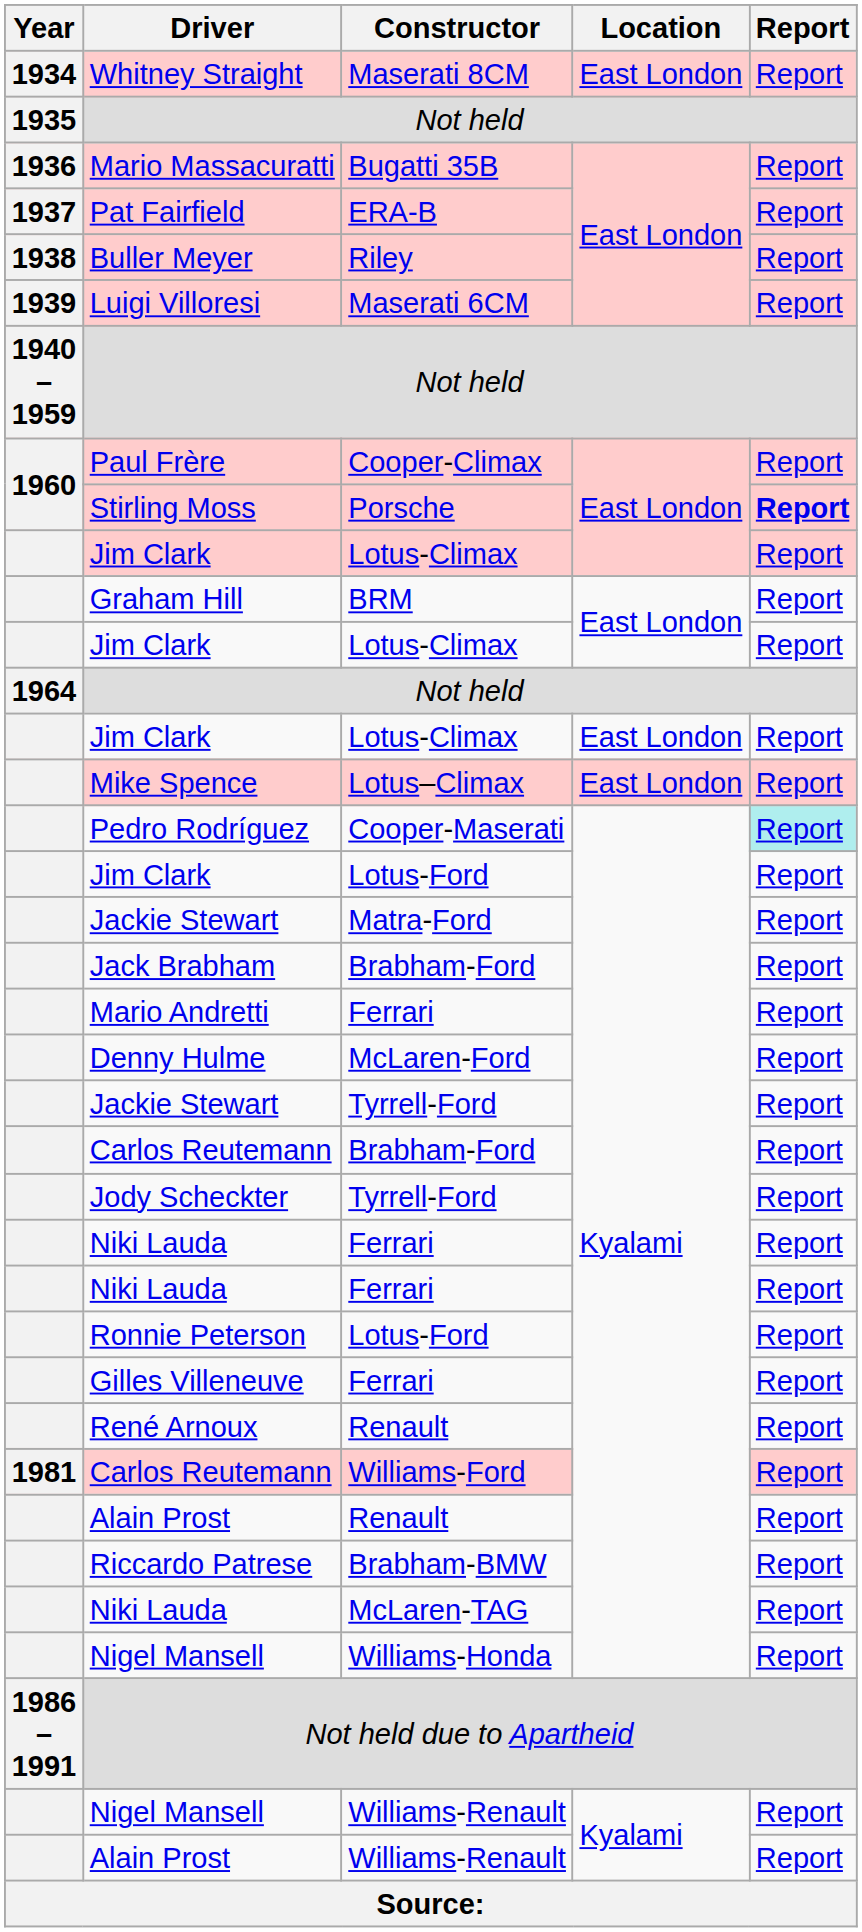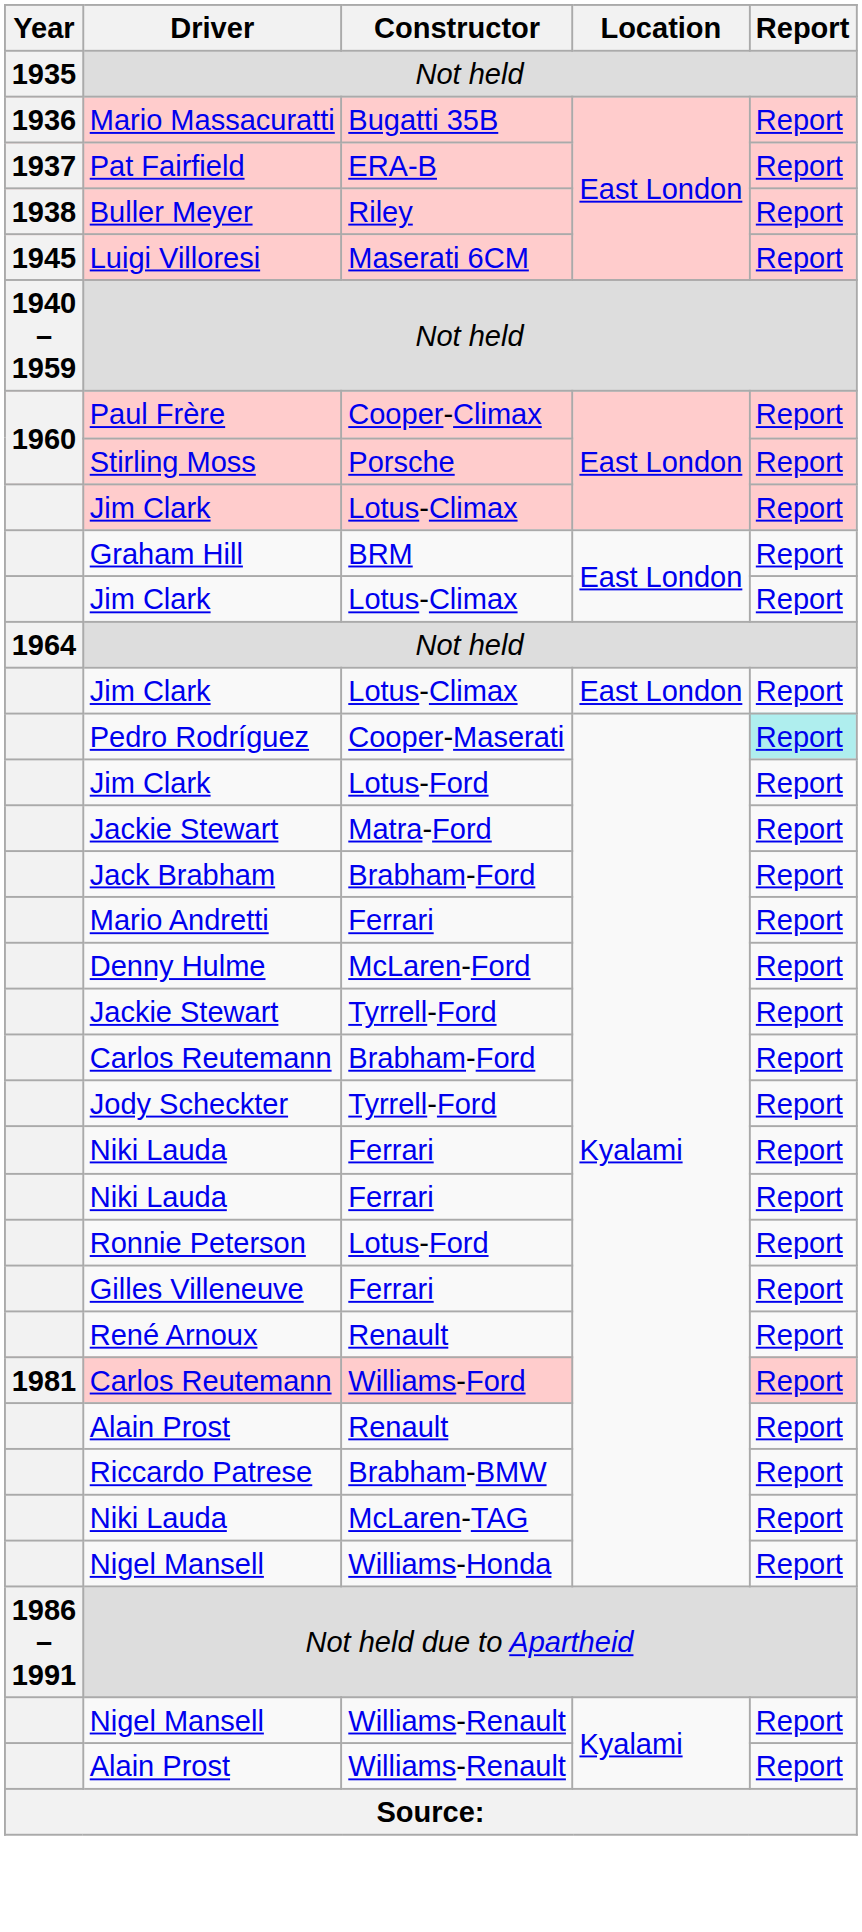- row: 1934 | Whitney Straight | Maserati 8CM | East London | Report
Luigi Villoresi | Year: 1939 -> 1945
Stirling Moss | Report: bold -> normal
- row: Mike Spence | Lotus–Climax | East London | Report
